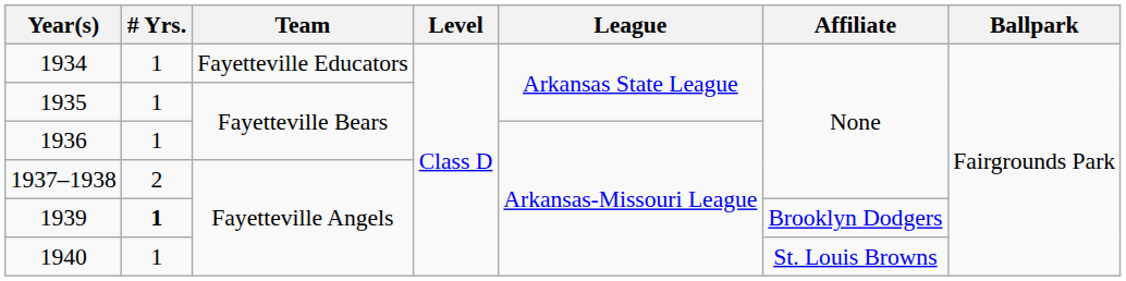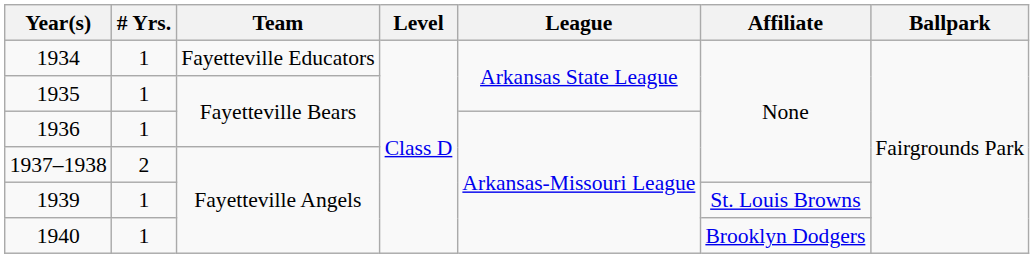1939 | # Yrs.: bold -> normal
1939 | Affiliate: Brooklyn Dodgers -> St. Louis Browns
1940 | Affiliate: St. Louis Browns -> Brooklyn Dodgers
